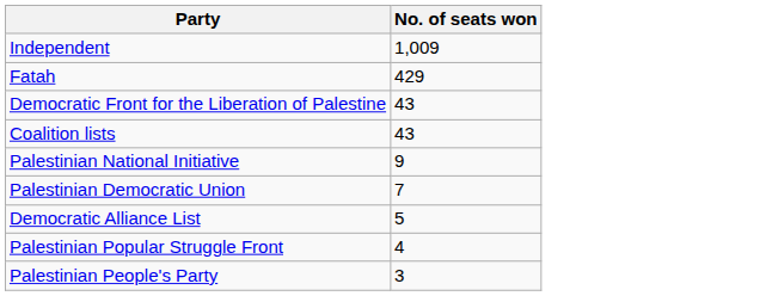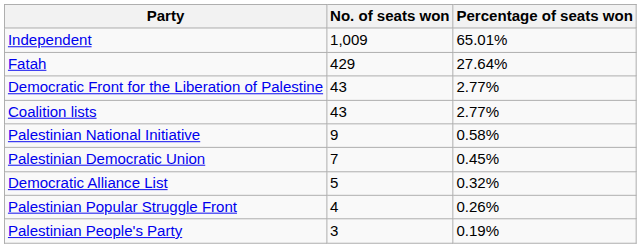+ column: Percentage of seats won | 65.01% | 27.64% | 2.77% | 2.77% | 0.58% | 0.45% | 0.32% | 0.26% | 0.19%
